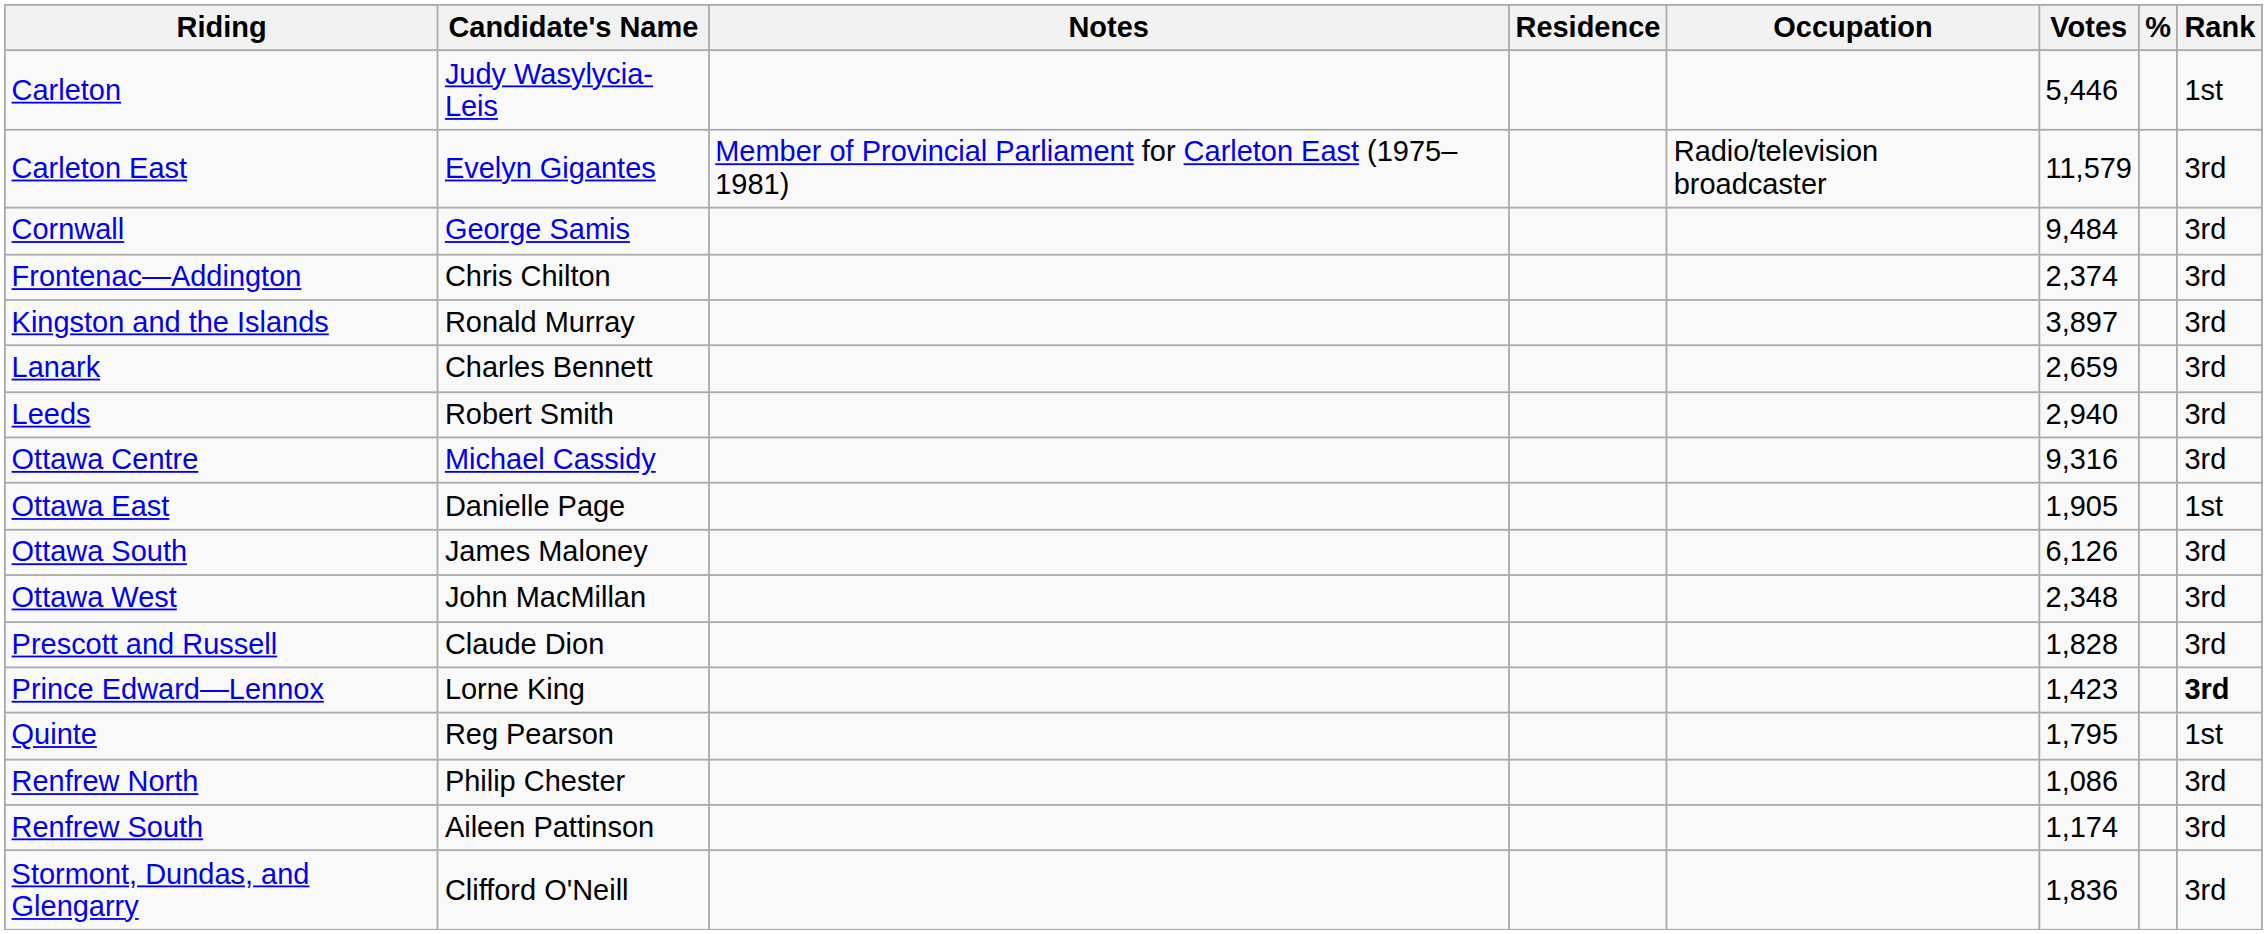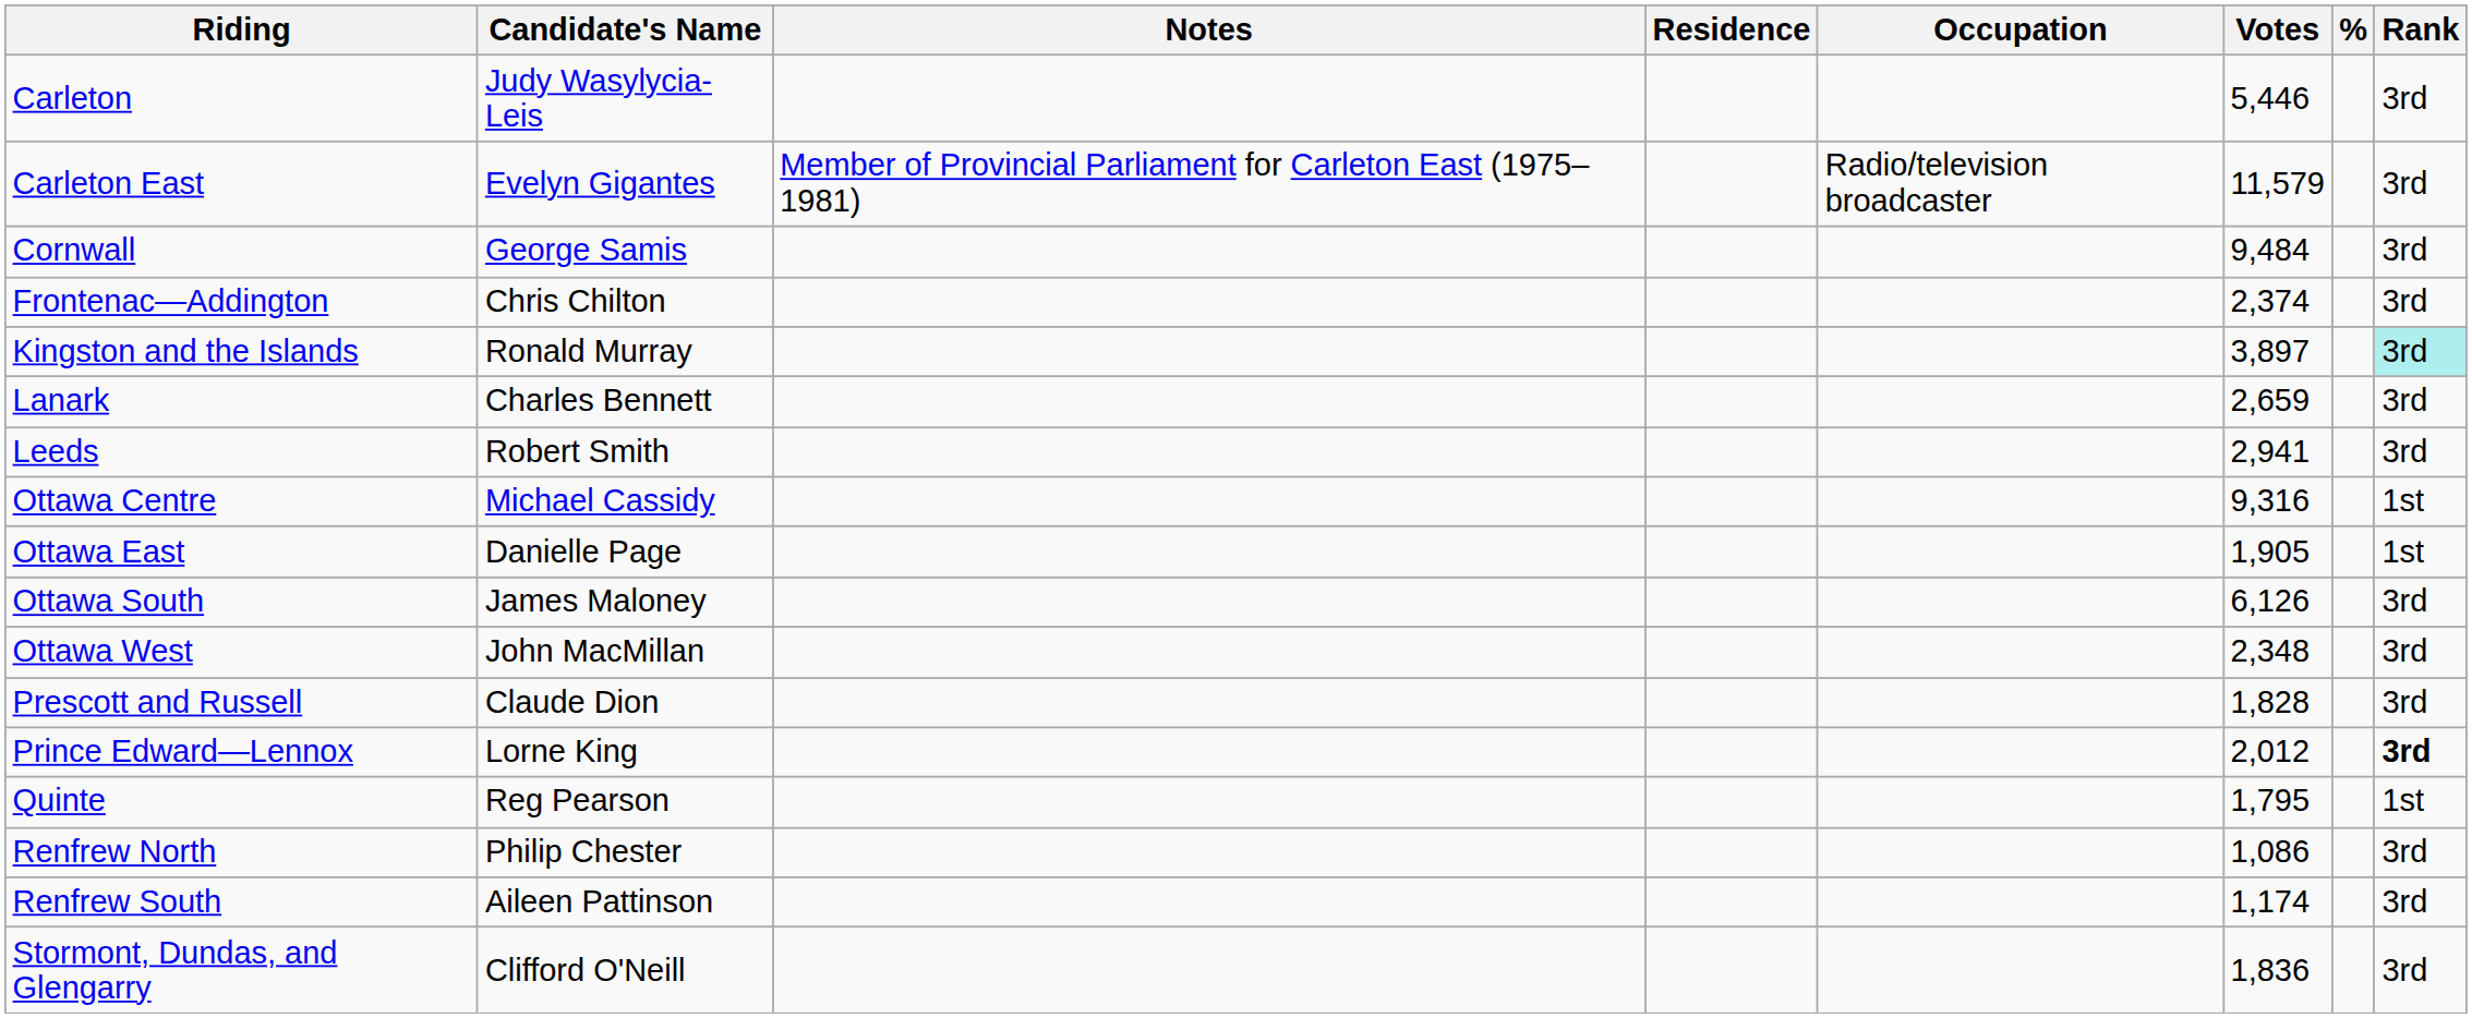Carleton | Rank: 1st -> 3rd
Kingston and the Islands | Rank: no background -> paleturquoise background
Leeds | Votes: 2,940 -> 2,941
Ottawa Centre | Rank: 3rd -> 1st
Prince Edward—Lennox | Votes: 1,423 -> 2,012
